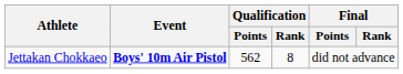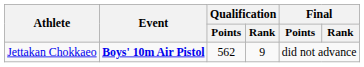Jettakan Chokkaeo | Qualification / Rank: 8 -> 9
